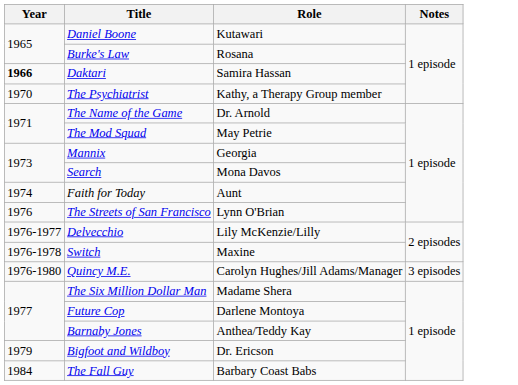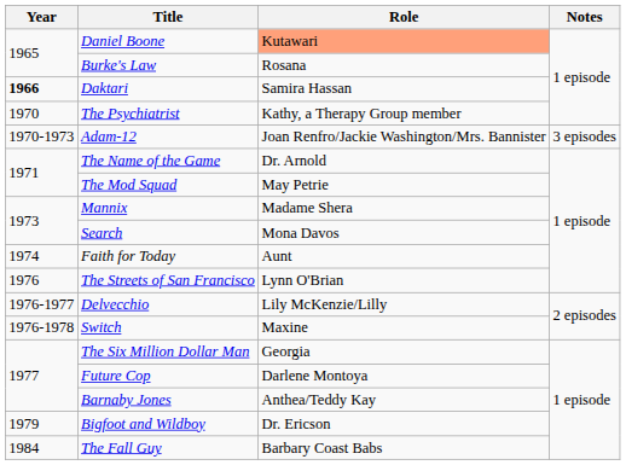Daniel Boone | Role: no background -> lightsalmon background
+ row: 1970-1973 | Adam-12 | Joan Renfro/Jackie Washington/Mrs. Bannister | 3 episodes
Mannix | Role: Georgia -> Madame Shera
- row: 1976-1980 | Quincy M.E. | Carolyn Hughes/Jill Adams/Manager | 3 episodes
The Six Million Dollar Man | Role: Madame Shera -> Georgia
